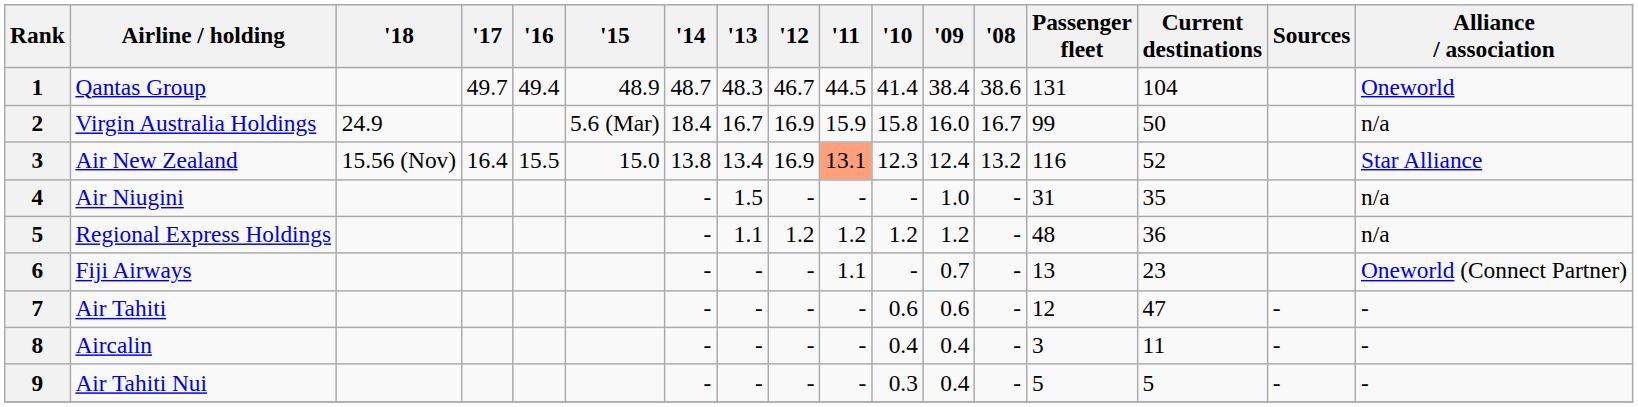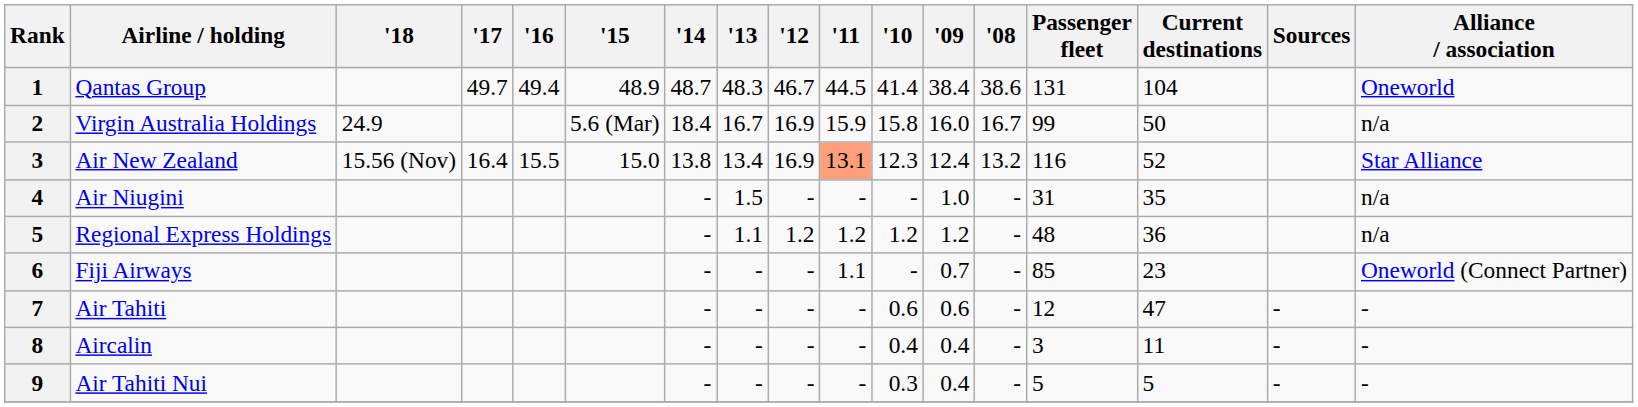Fiji Airways | Passenger fleet: 13 -> 85
